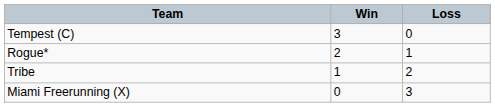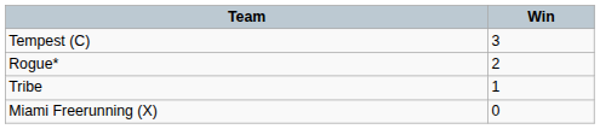- column: Loss | 0 | 1 | 2 | 3
